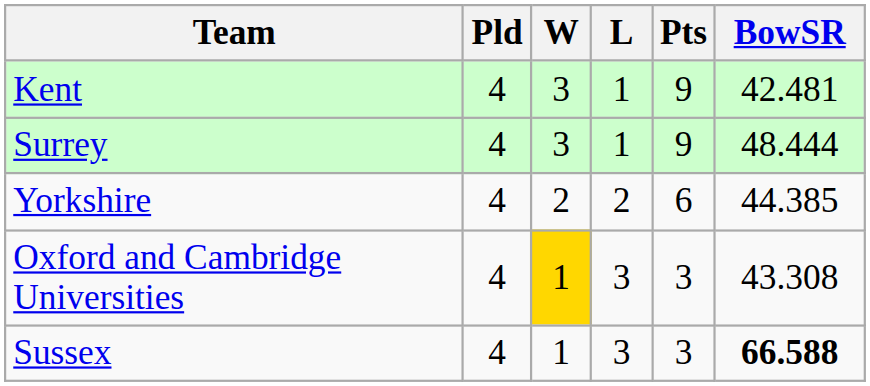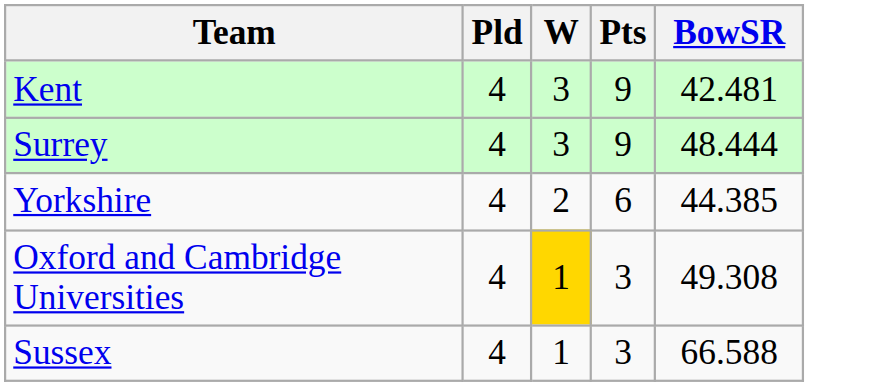- column: L | 1 | 1 | 2 | 3 | 3
Oxford and Cambridge Universities | BowSR: 43.308 -> 49.308
Sussex | BowSR: bold -> normal
